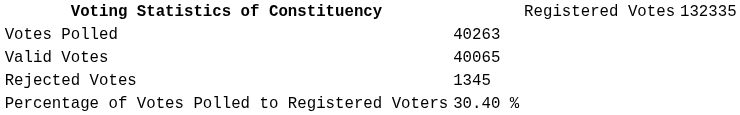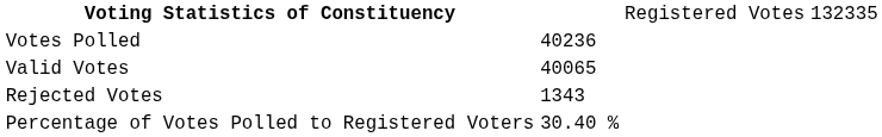Votes Polled | column 2: 40263 -> 40236
Rejected Votes | column 2: 1345 -> 1343
